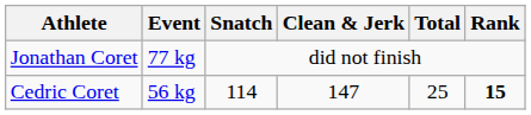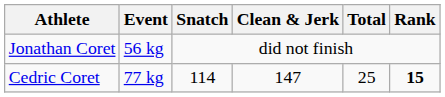Jonathan Coret | Event: 77 kg -> 56 kg
Cedric Coret | Event: 56 kg -> 77 kg
